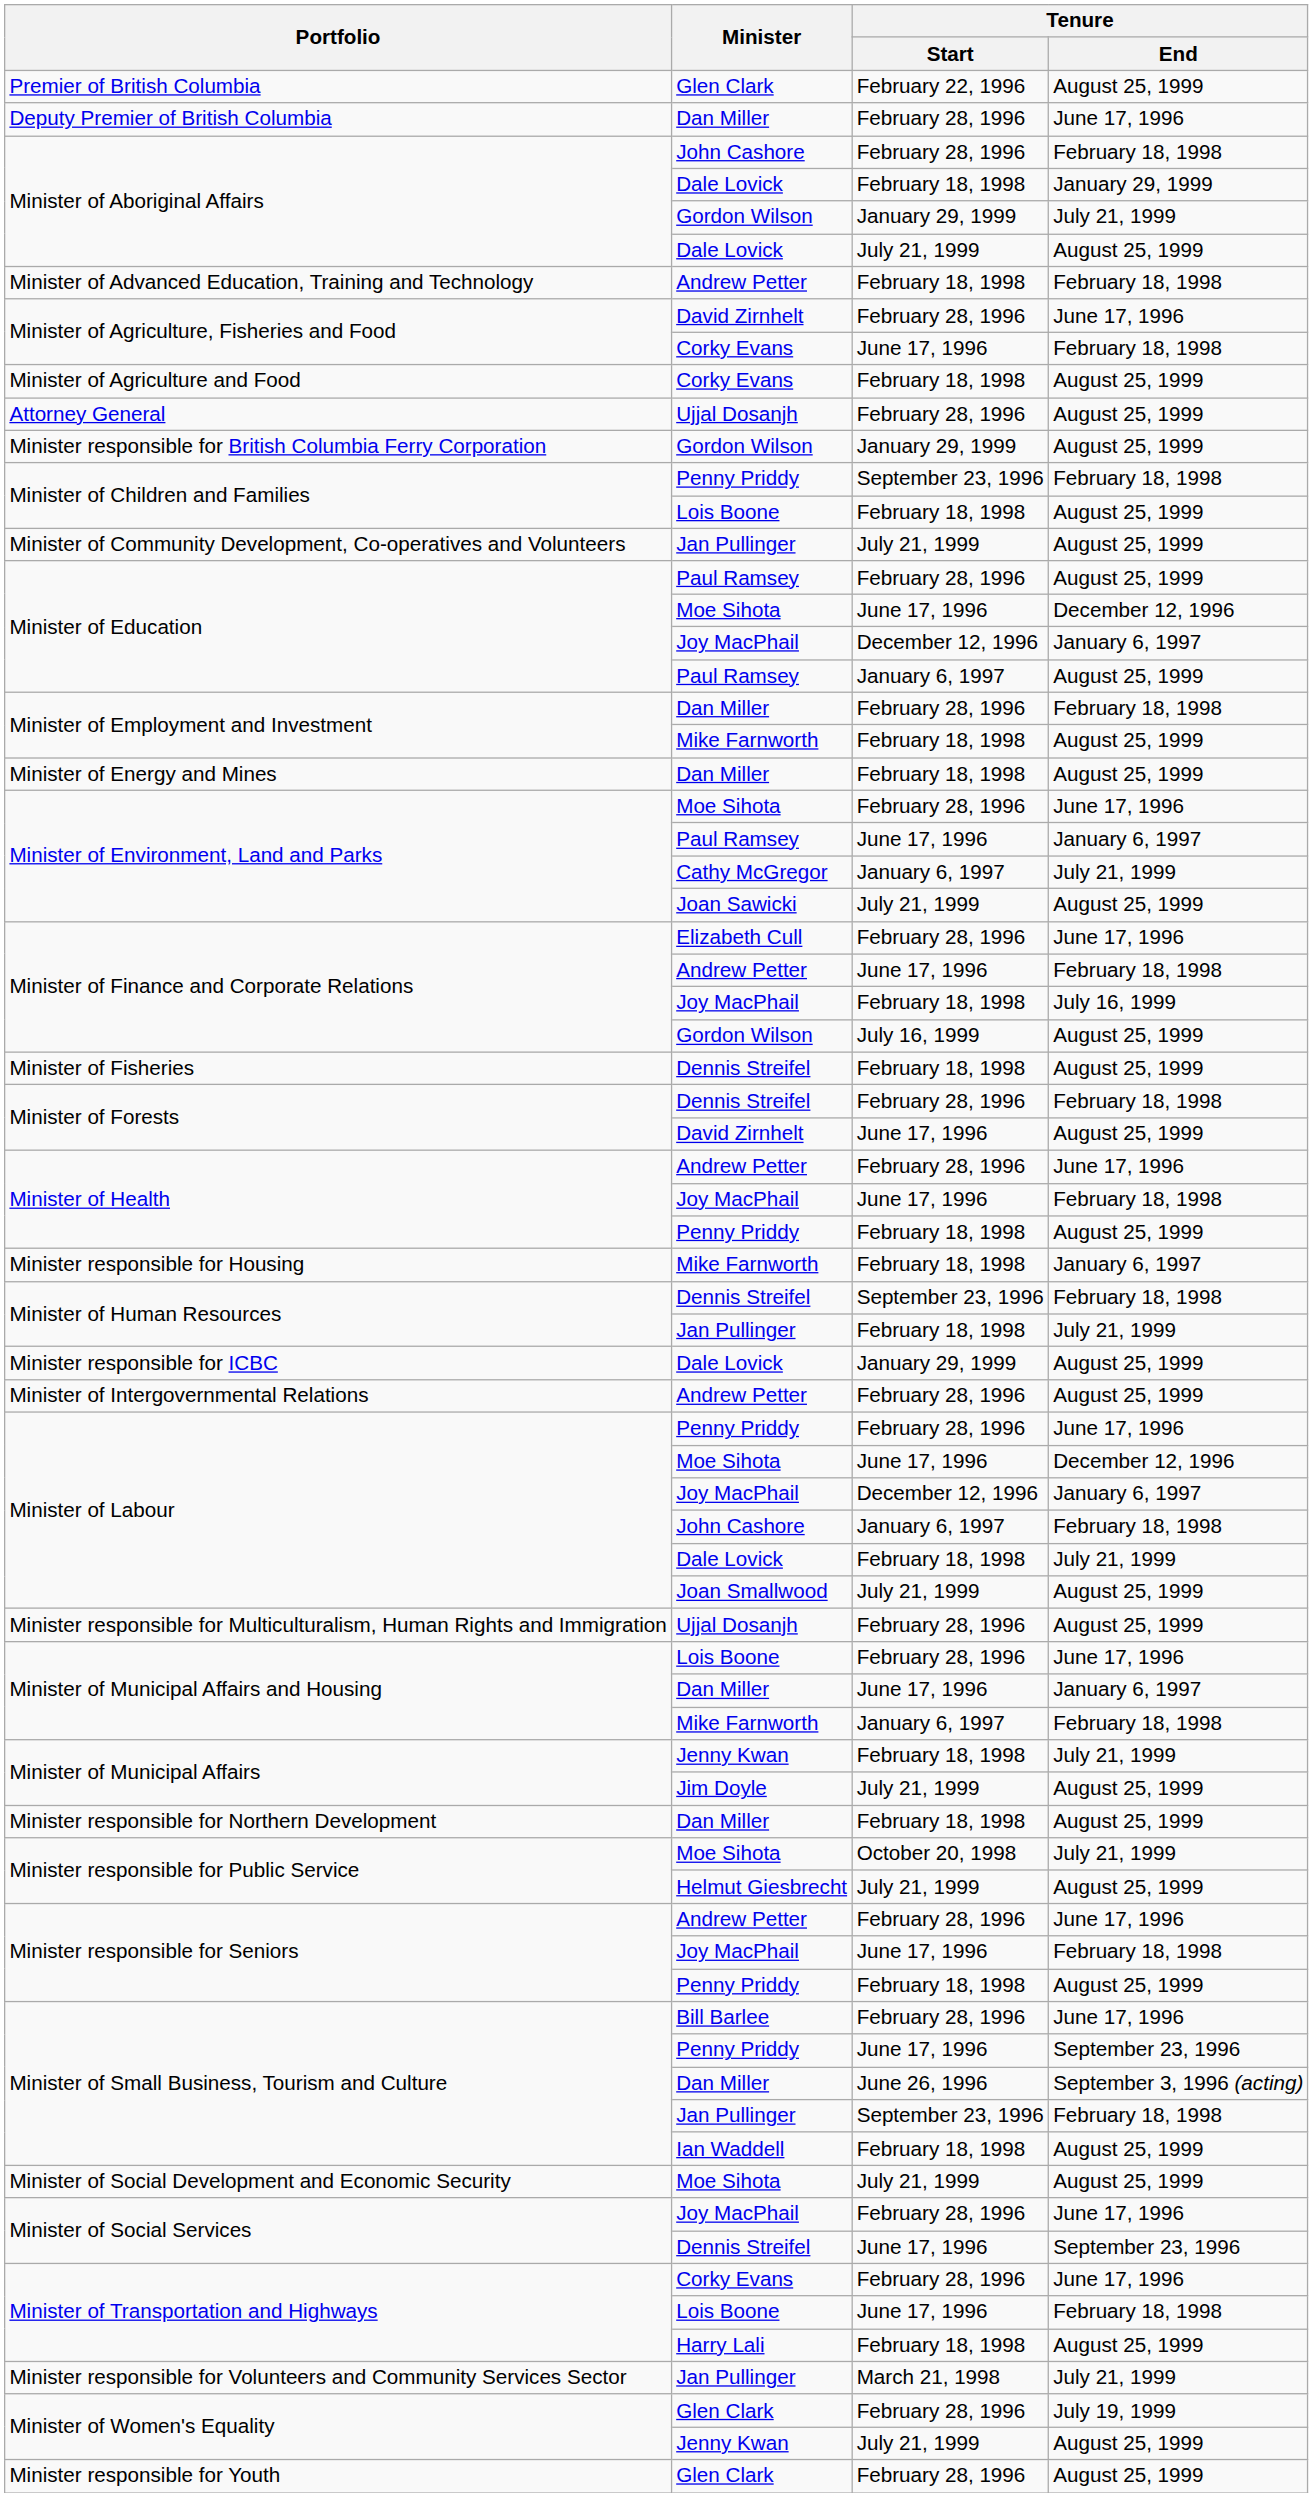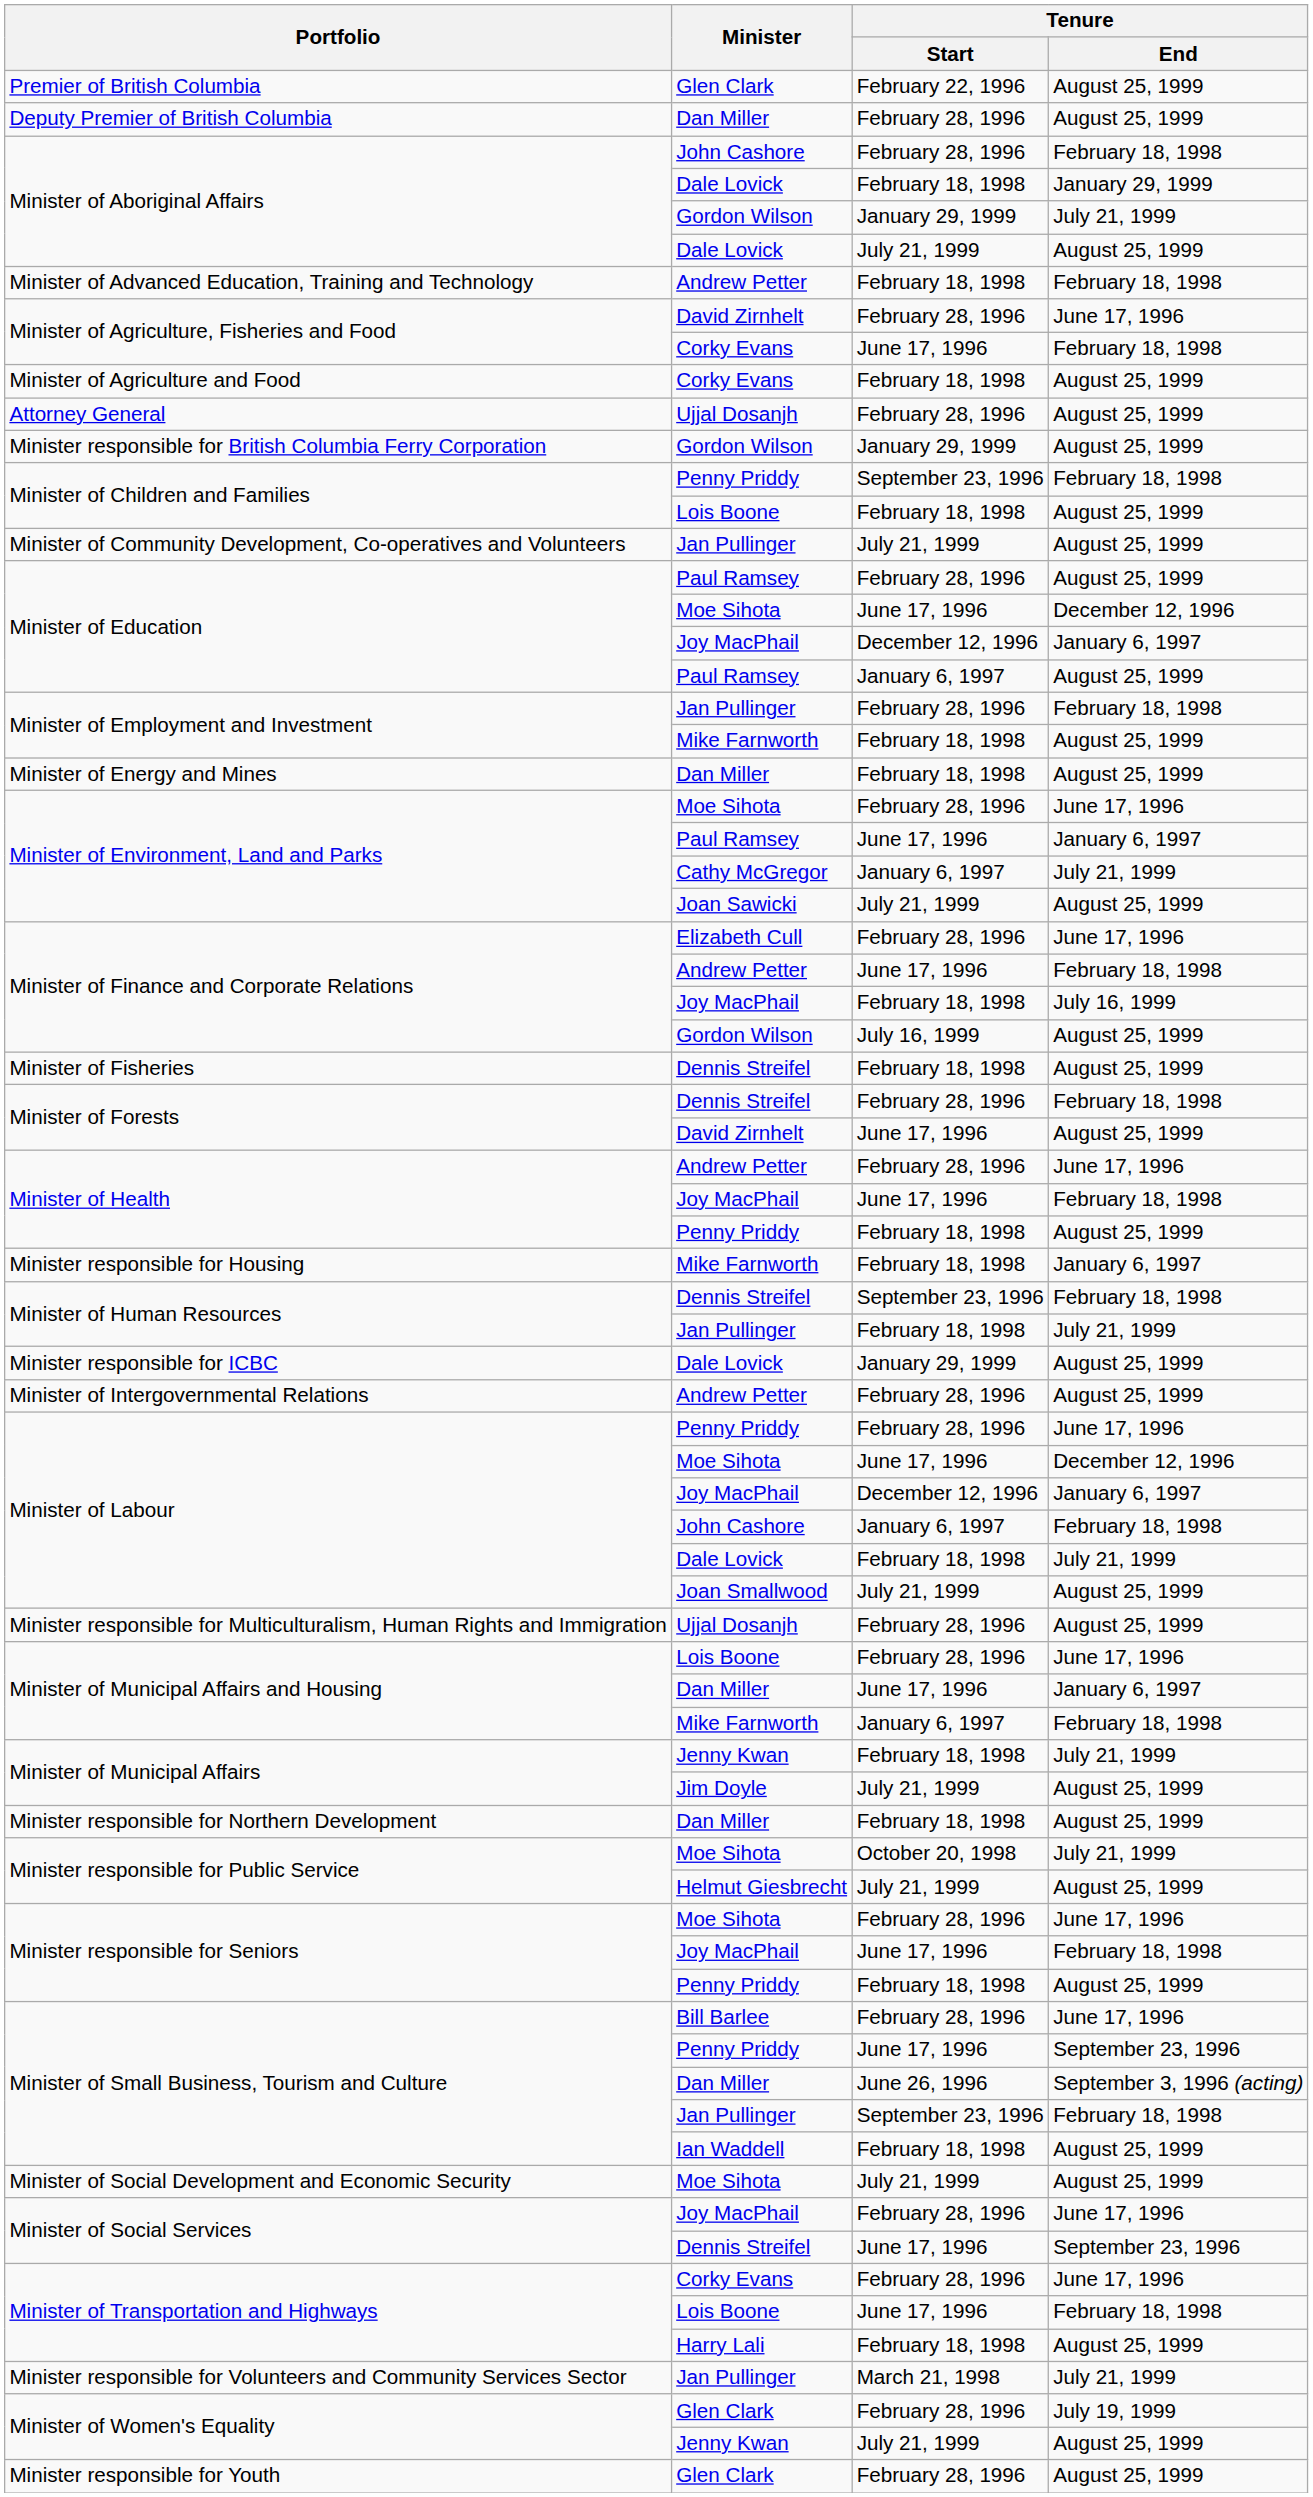Deputy Premier of British Columbia | Tenure / End: June 17, 1996 -> August 25, 1999
Minister of Employment and Investment / February 28, 1996 | Minister: Dan Miller -> Jan Pullinger
Minister responsible for Seniors / February 28, 1996 | Minister: Andrew Petter -> Moe Sihota
